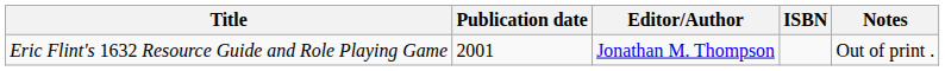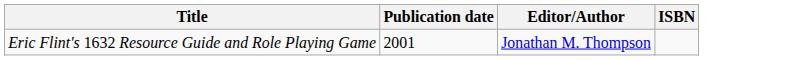- column: Notes | Out of print .
